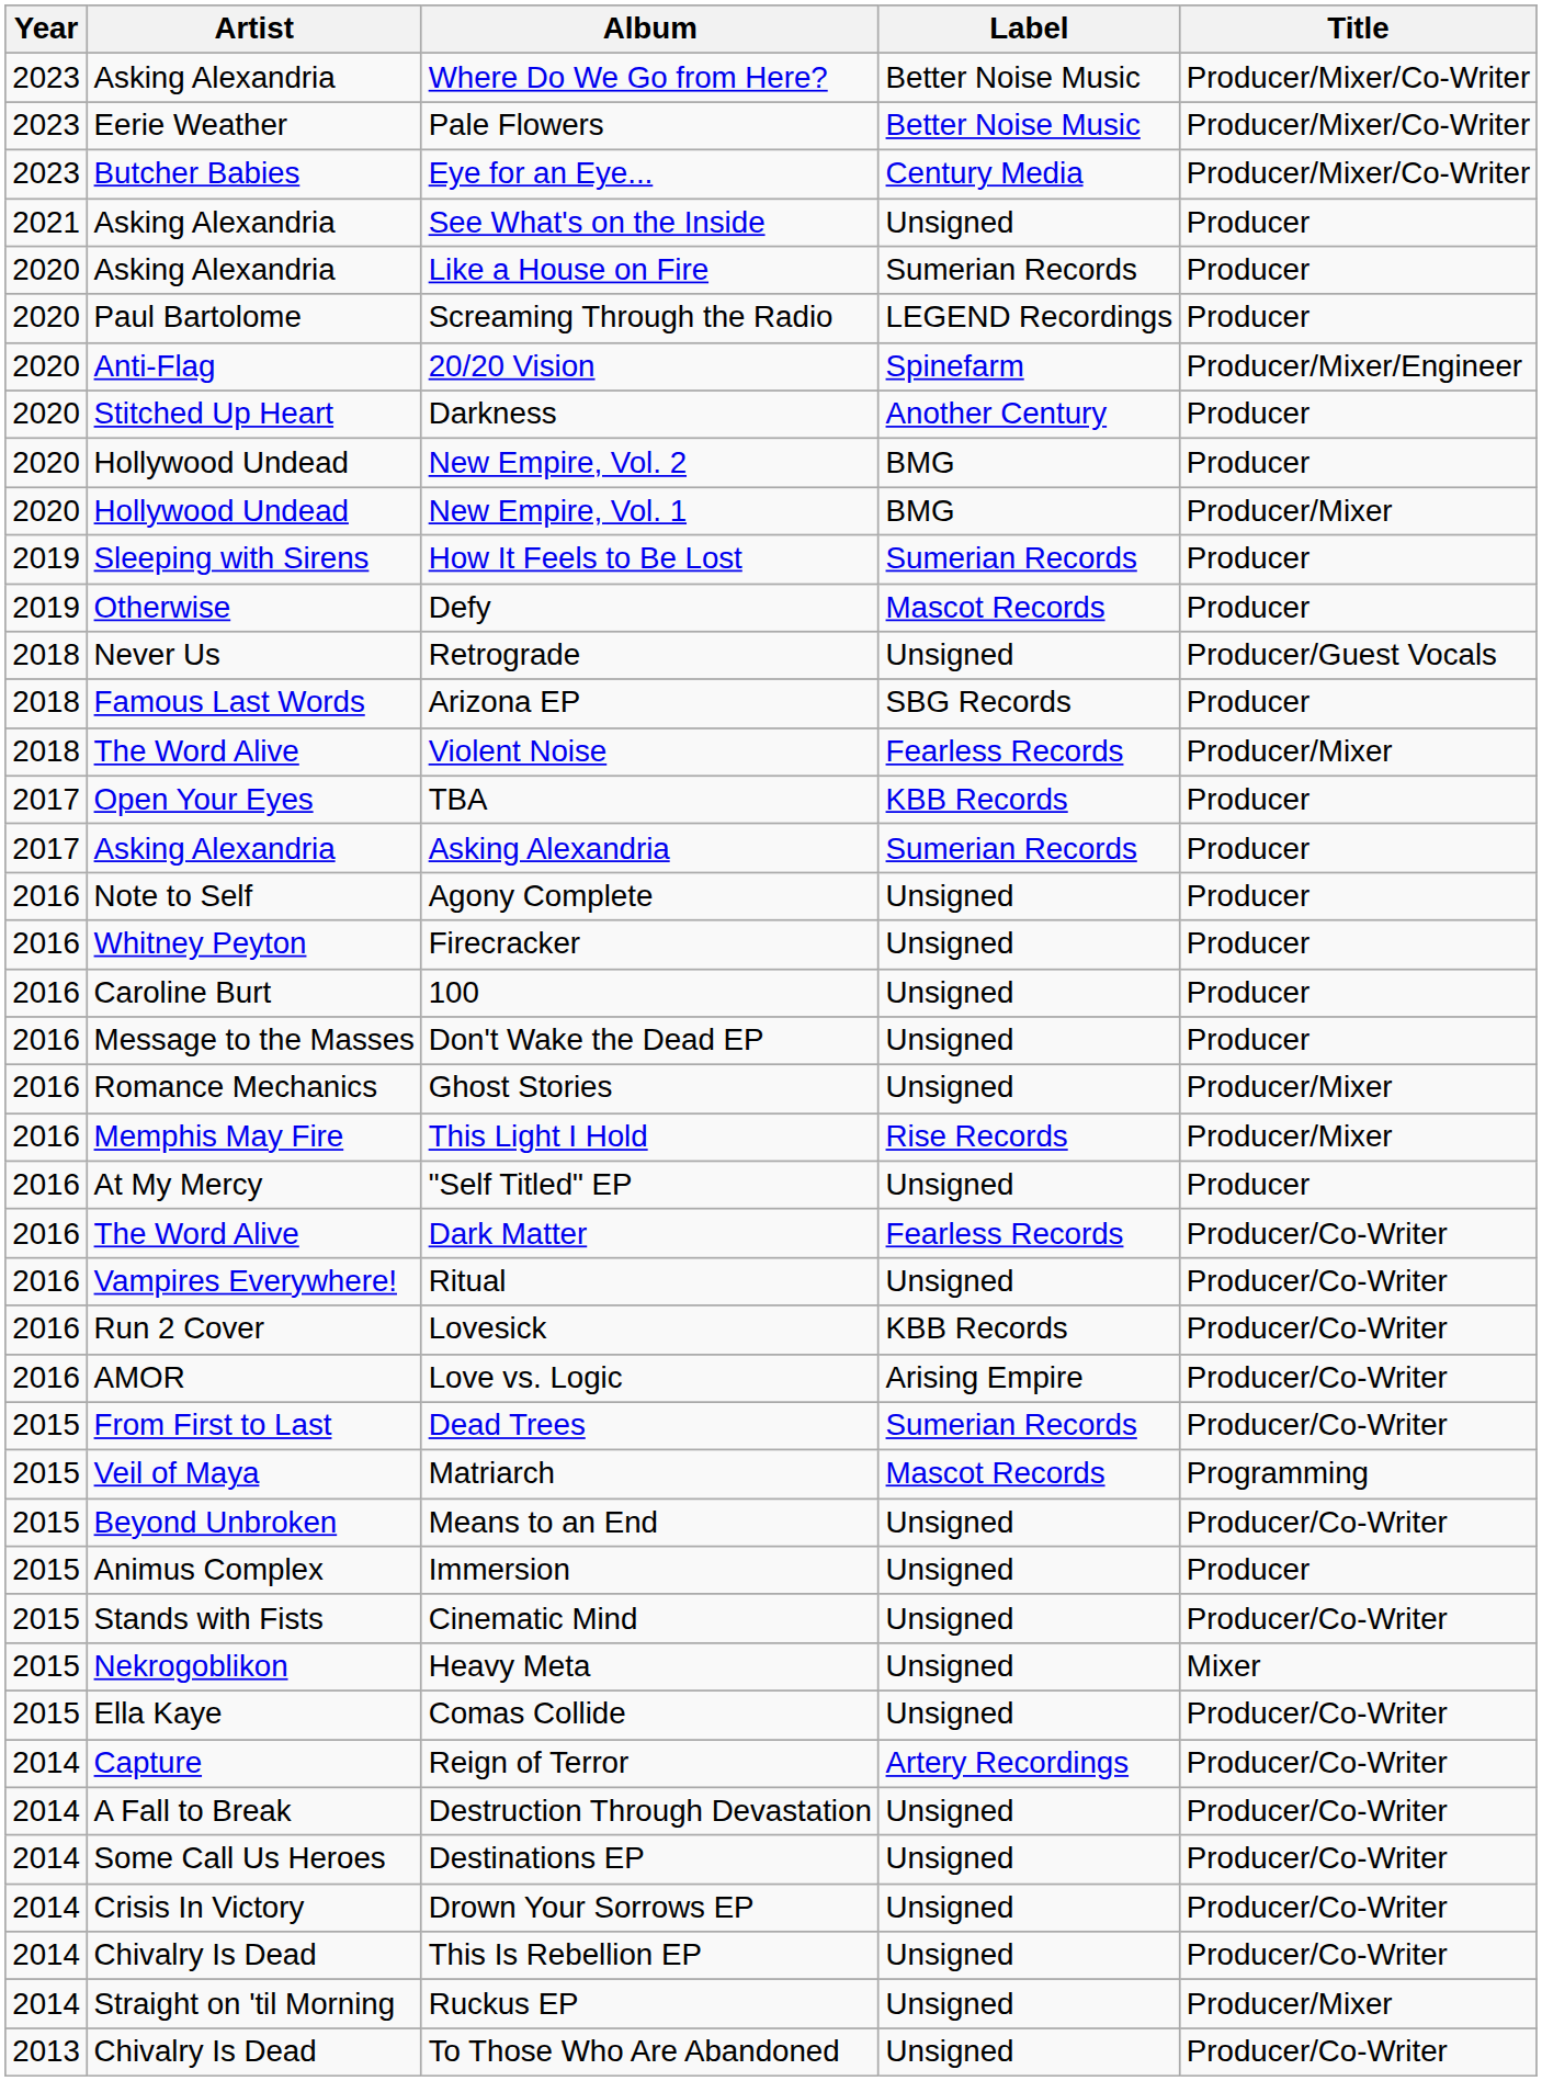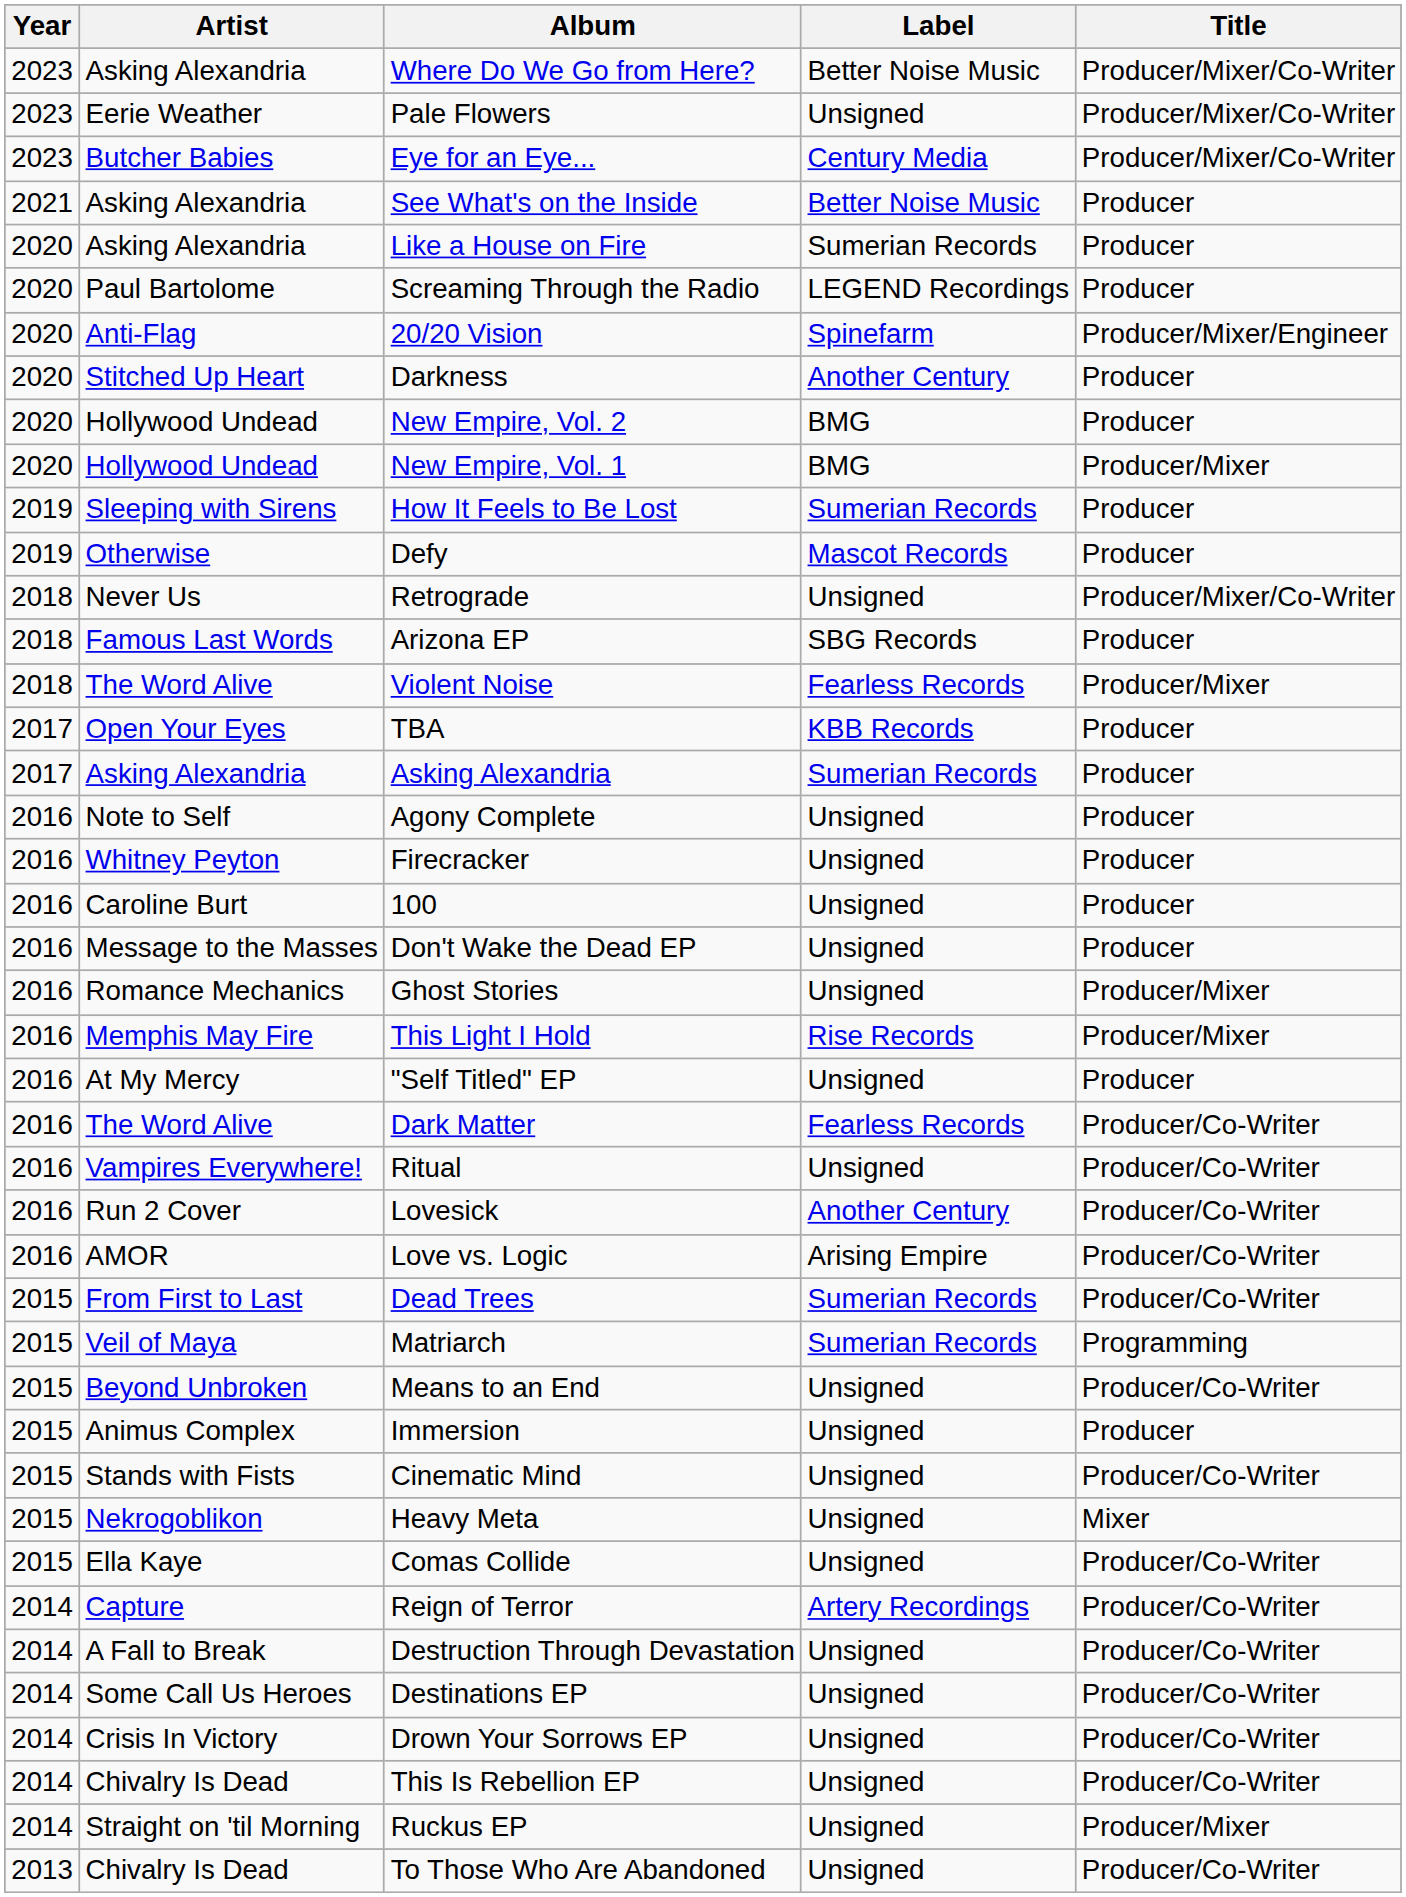Pale Flowers | Label: Better Noise Music -> Unsigned
See What's on the Inside | Label: Unsigned -> Better Noise Music
Retrograde | Title: Producer/Guest Vocals -> Producer/Mixer/Co-Writer
Lovesick | Label: KBB Records -> Another Century
Matriarch | Label: Mascot Records -> Sumerian Records
